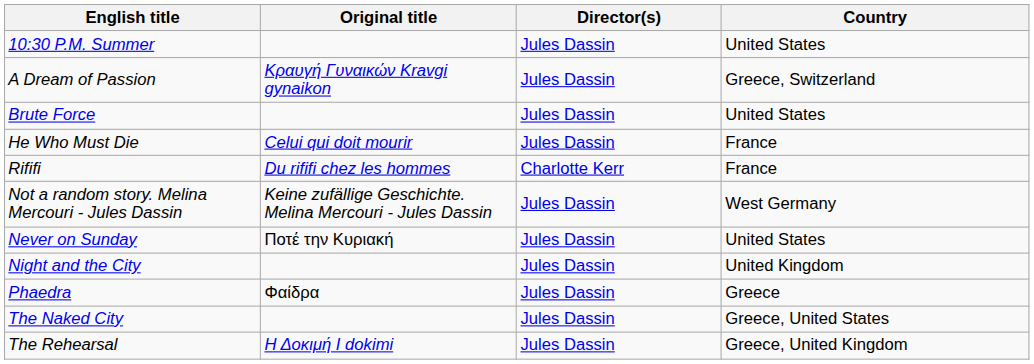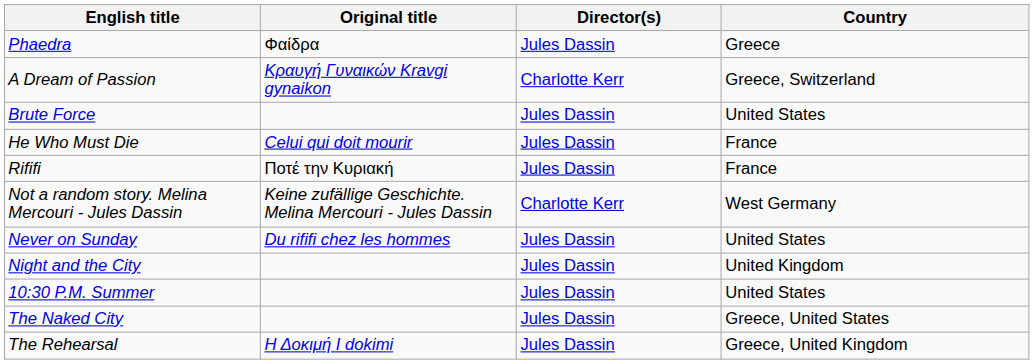rows swapped: 10:30 P.M. Summer <-> Phaedra
A Dream of Passion | Director(s): Jules Dassin -> Charlotte Kerr
Rififi | Original title: Du rififi chez les hommes -> Ποτέ την Κυριακή
Rififi | Director(s): Charlotte Kerr -> Jules Dassin
Not a random story. Melina Mercouri - Jules Dassin | Director(s): Jules Dassin -> Charlotte Kerr
Never on Sunday | Original title: Ποτέ την Κυριακή -> Du rififi chez les hommes
